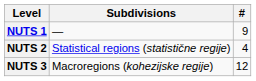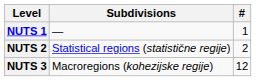NUTS 1 | #: 9 -> 1
NUTS 2 | #: 4 -> 2
